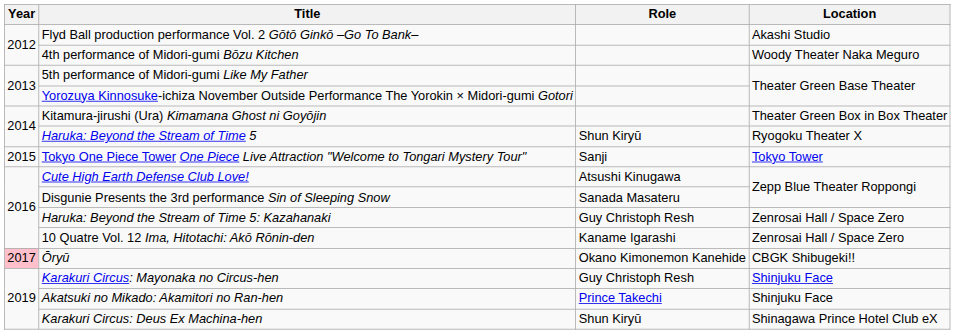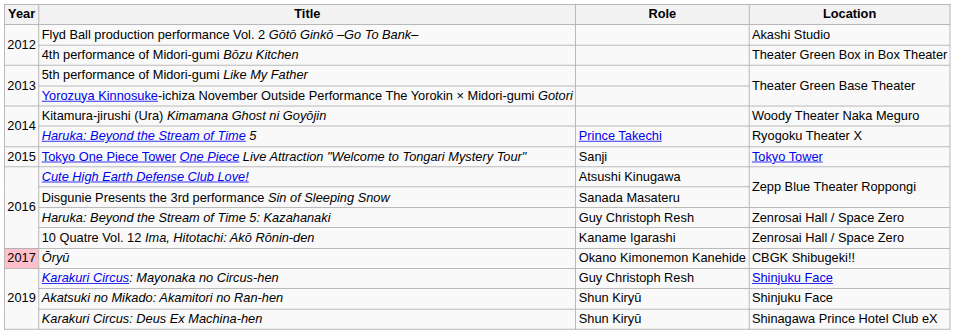4th performance of Midori-gumi Bōzu Kitchen | Location: Woody Theater Naka Meguro -> Theater Green Box in Box Theater
Kitamura-jirushi (Ura) Kimamana Ghost ni Goyōjin | Location: Theater Green Box in Box Theater -> Woody Theater Naka Meguro
Haruka: Beyond the Stream of Time 5 | Role: Shun Kiryū -> Prince Takechi
Akatsuki no Mikado: Akamitori no Ran-hen | Role: Prince Takechi -> Shun Kiryū
